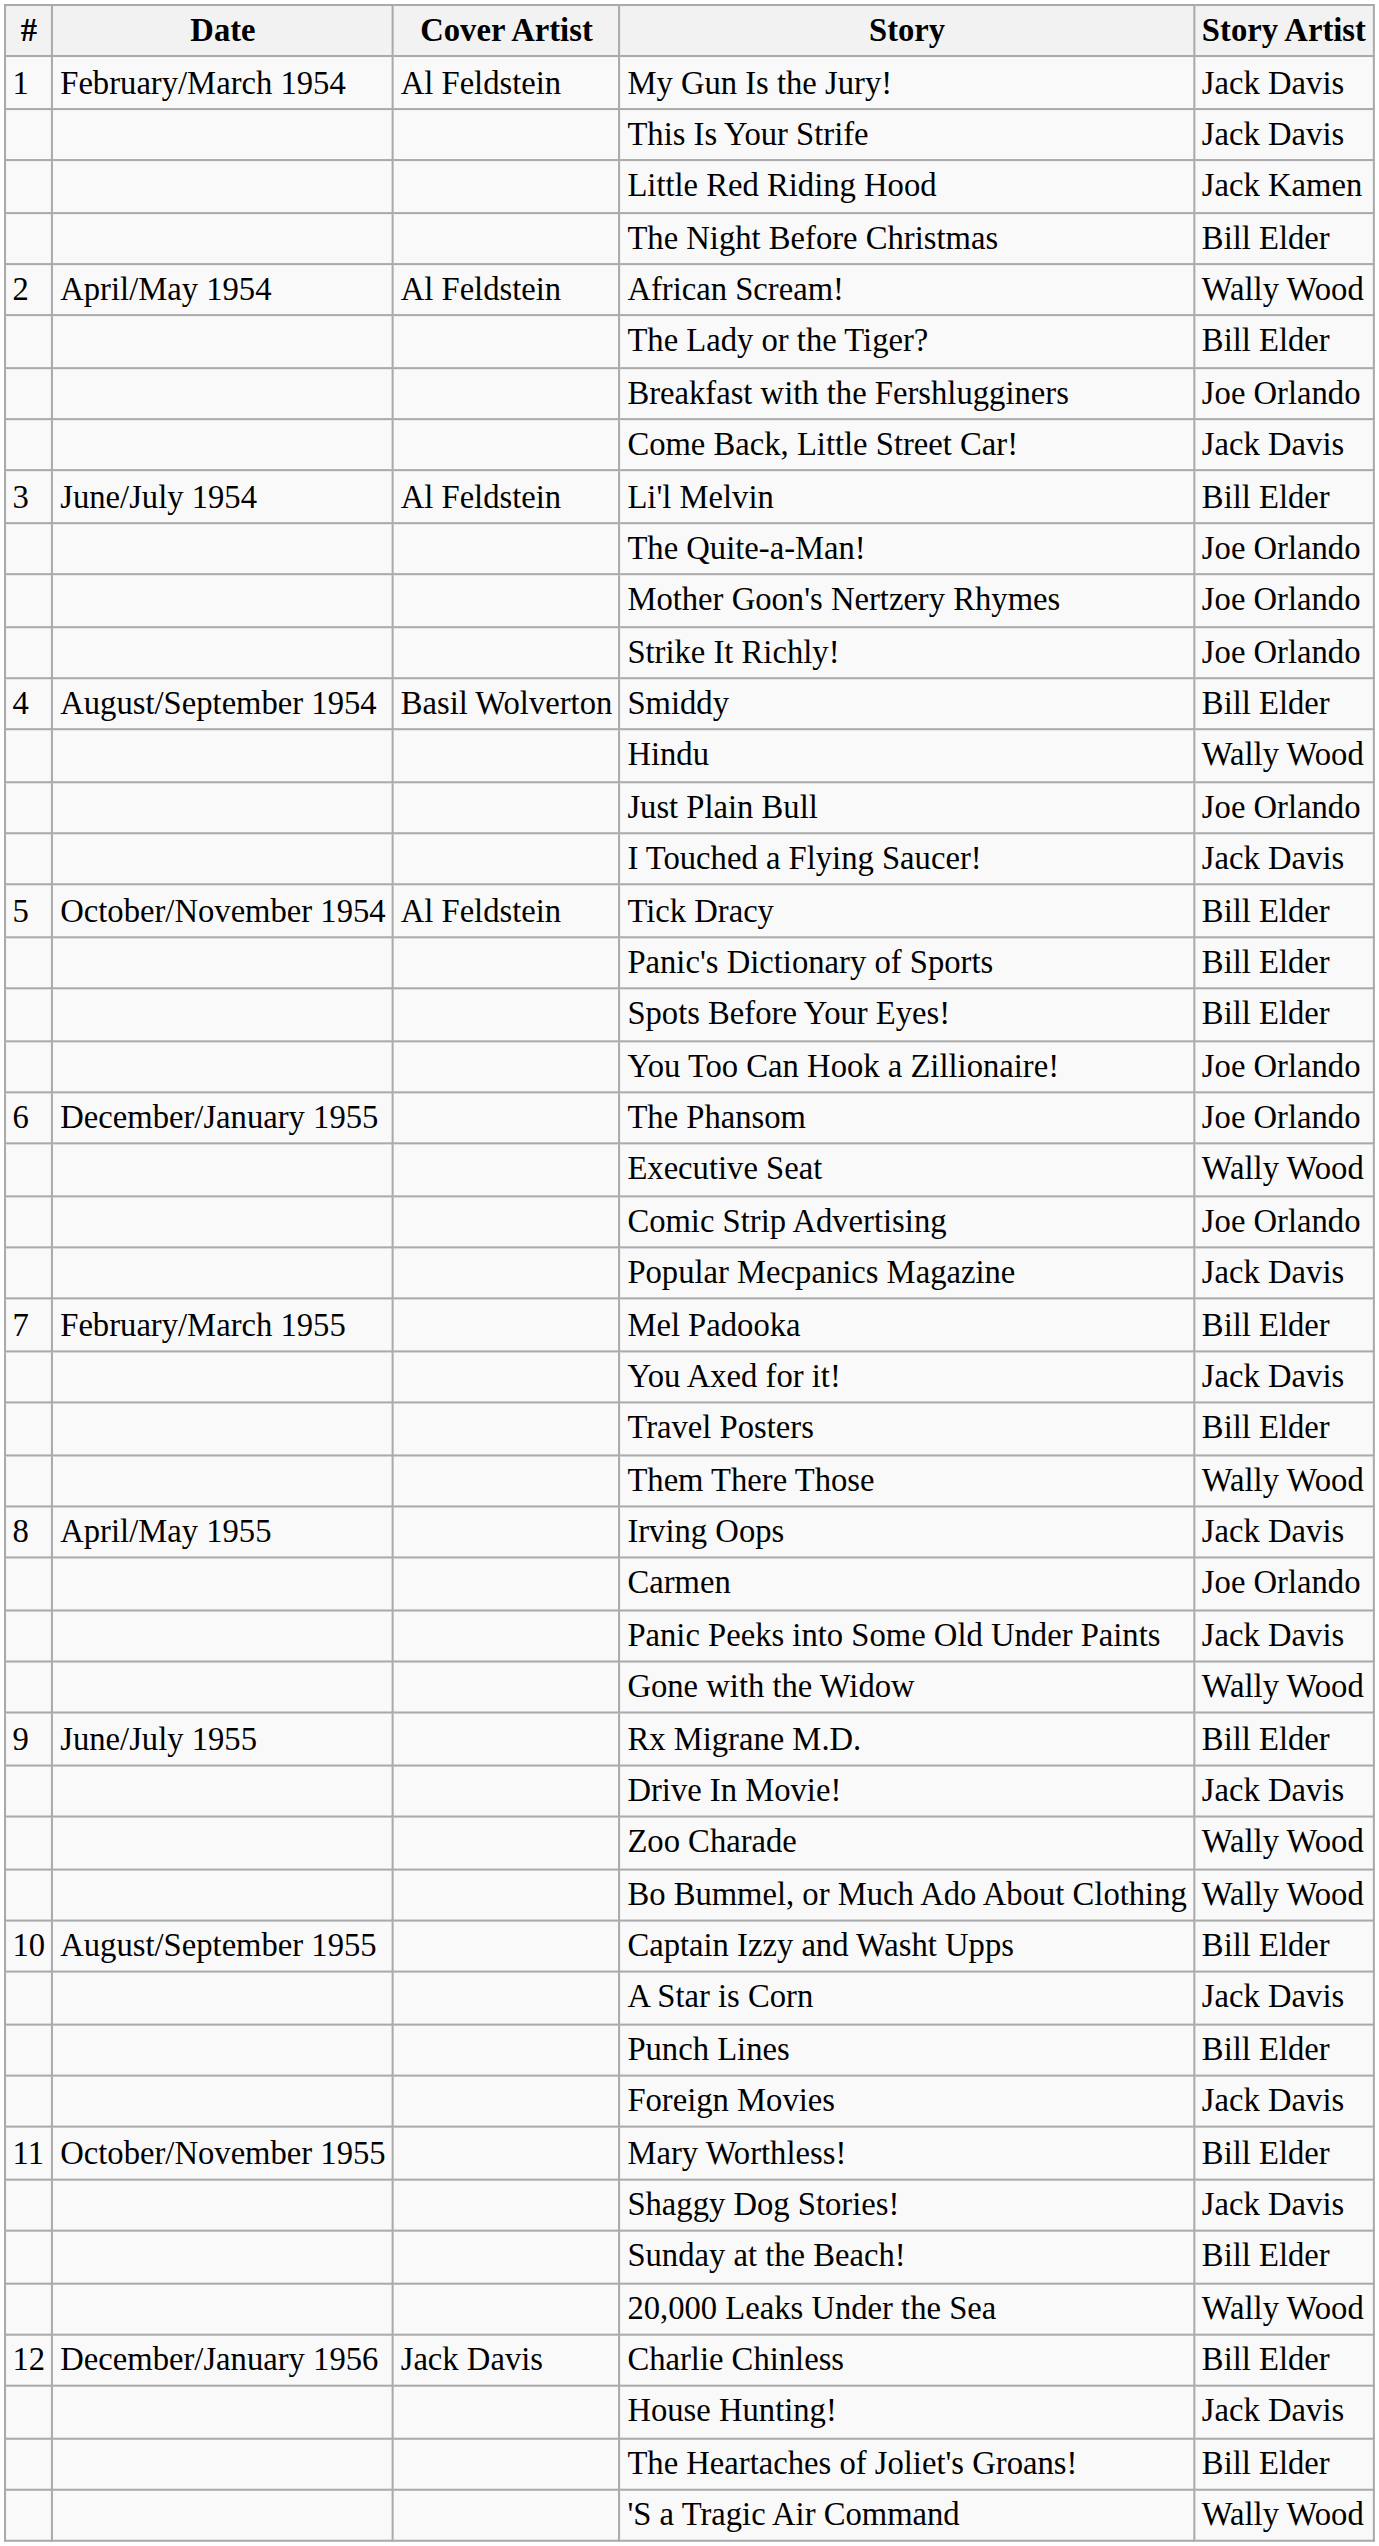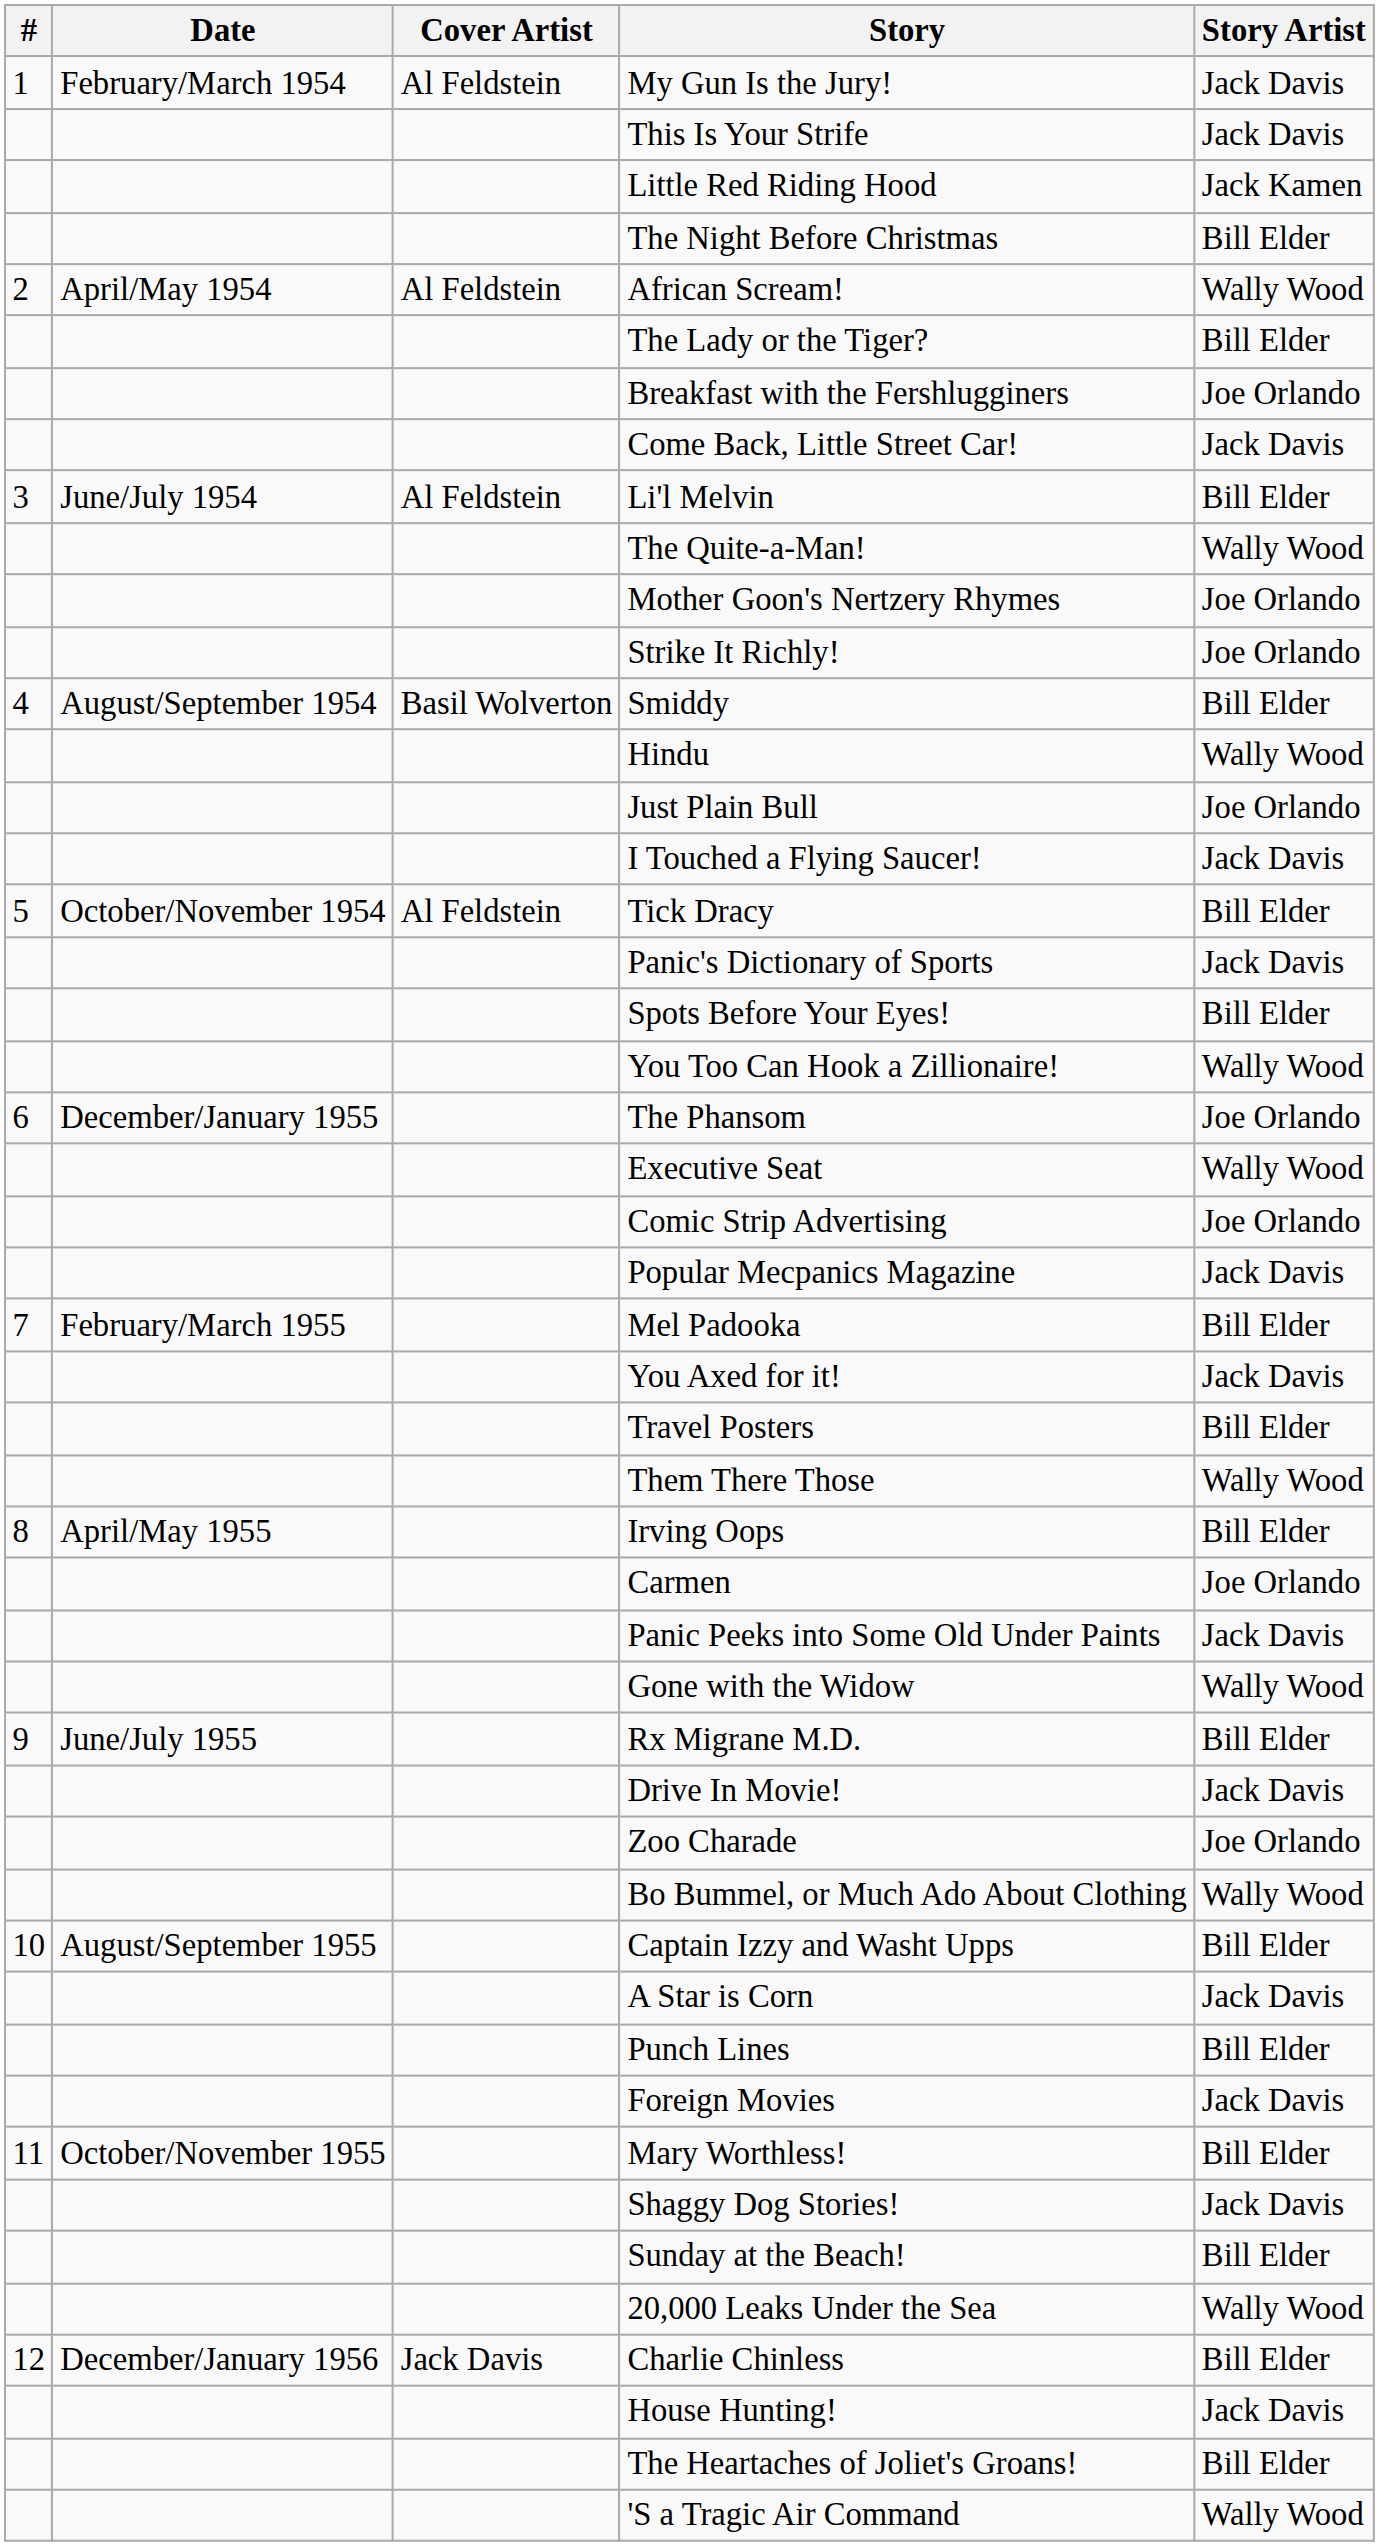The Quite-a-Man! | Story Artist: Joe Orlando -> Wally Wood
Panic's Dictionary of Sports | Story Artist: Bill Elder -> Jack Davis
You Too Can Hook a Zillionaire! | Story Artist: Joe Orlando -> Wally Wood
Irving Oops | Story Artist: Jack Davis -> Bill Elder
Zoo Charade | Story Artist: Wally Wood -> Joe Orlando
